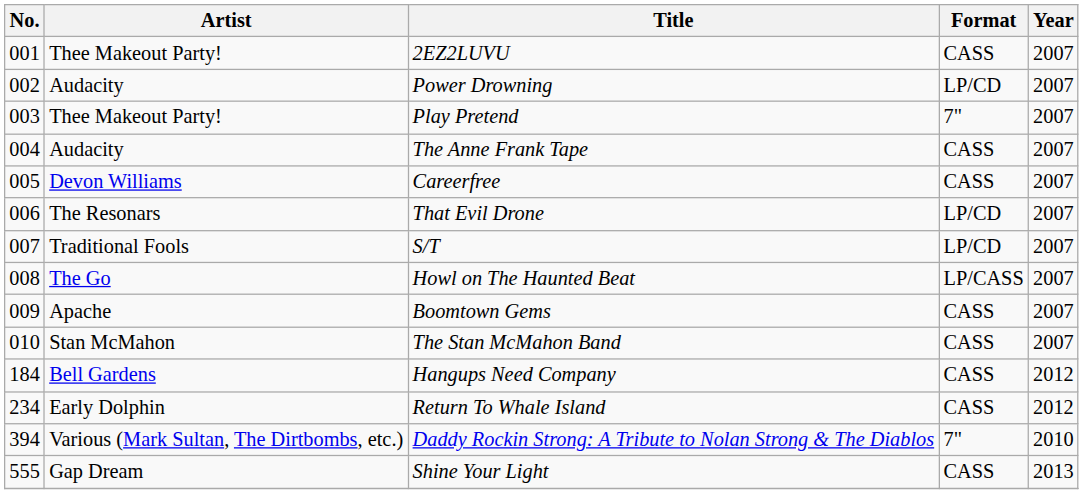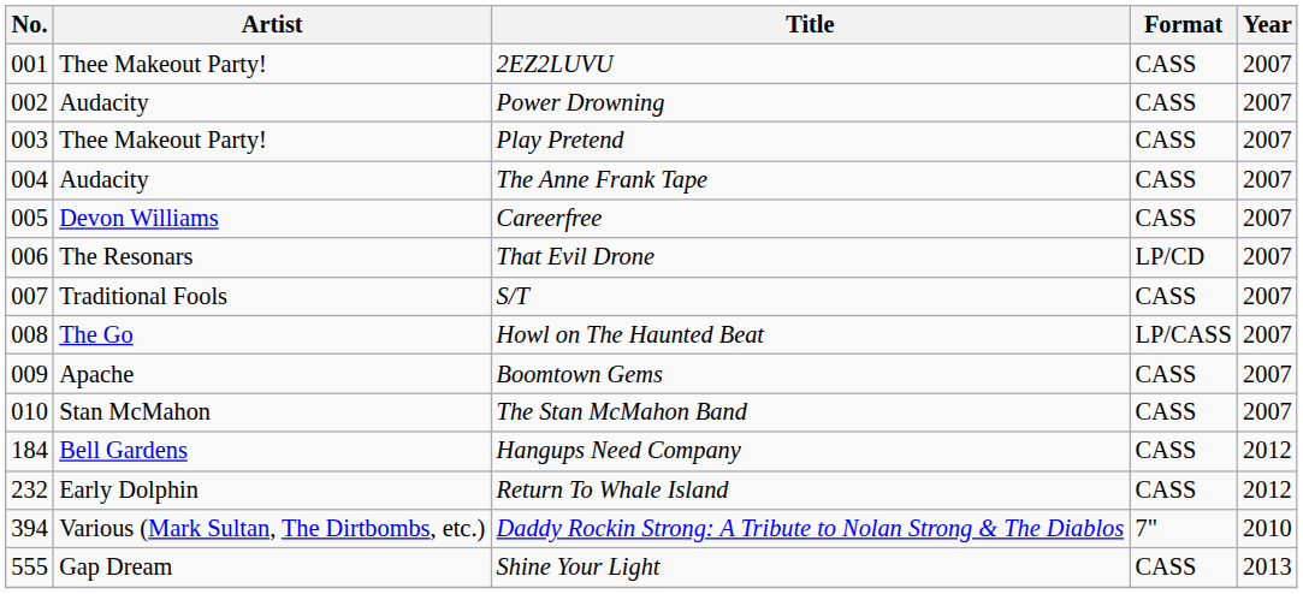Power Drowning | Format: LP/CD -> CASS
Play Pretend | Format: 7" -> CASS
S/T | Format: LP/CD -> CASS
Return To Whale Island | No.: 234 -> 232
